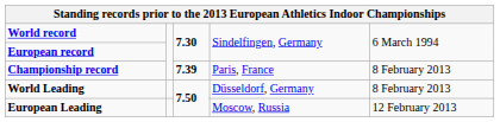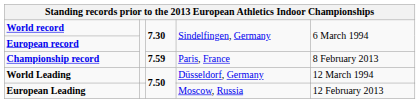Championship record | column 3: 7.39 -> 7.59
World Leading / Düsseldorf, Germany | column 5: 8 February 2013 -> 12 March 1994
